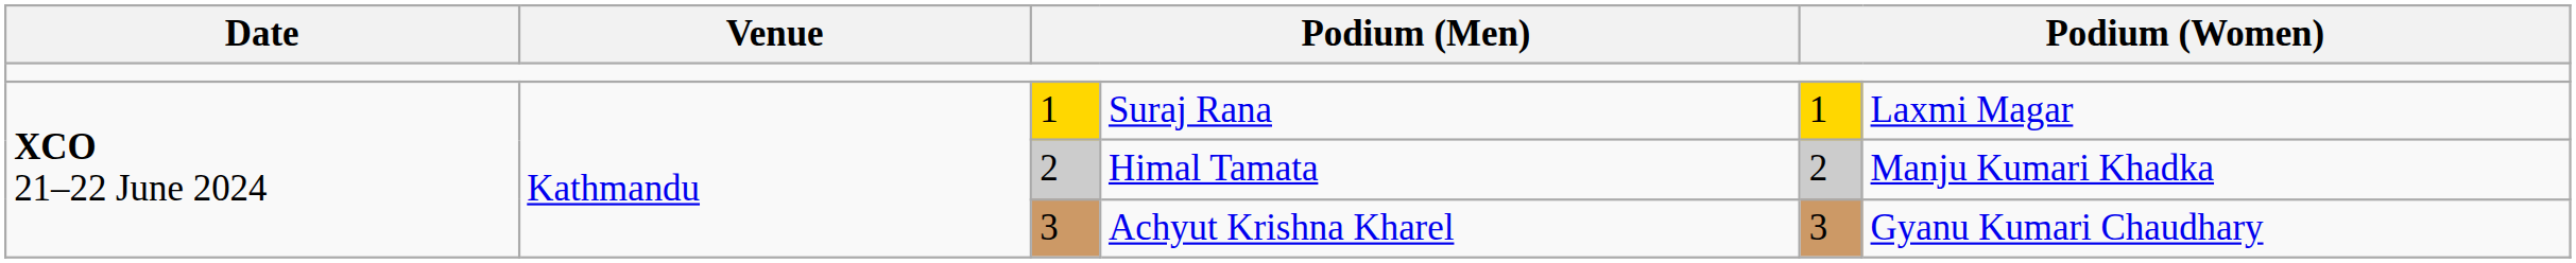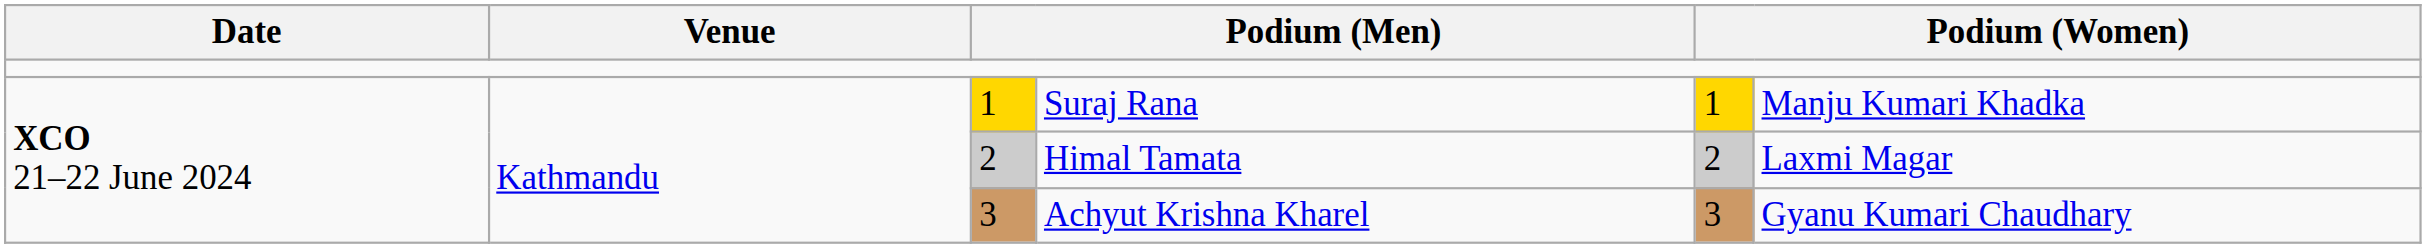Suraj Rana | column 6: Laxmi Magar -> Manju Kumari Khadka
Himal Tamata | column 6: Manju Kumari Khadka -> Laxmi Magar
